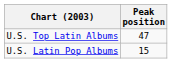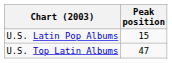rows swapped: U.S. Top Latin Albums <-> U.S. Latin Pop Albums
